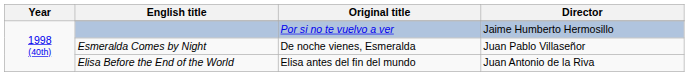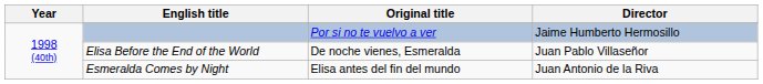De noche vienes, Esmeralda | English title: Esmeralda Comes by Night -> Elisa Before the End of the World
Elisa antes del fin del mundo | English title: Elisa Before the End of the World -> Esmeralda Comes by Night
